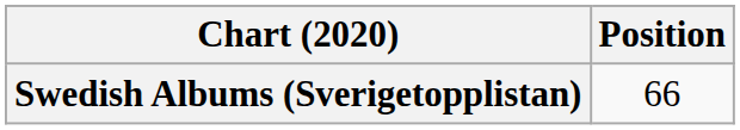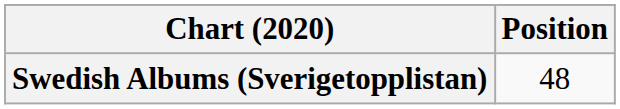Swedish Albums (Sverigetopplistan) | Position: 66 -> 48
